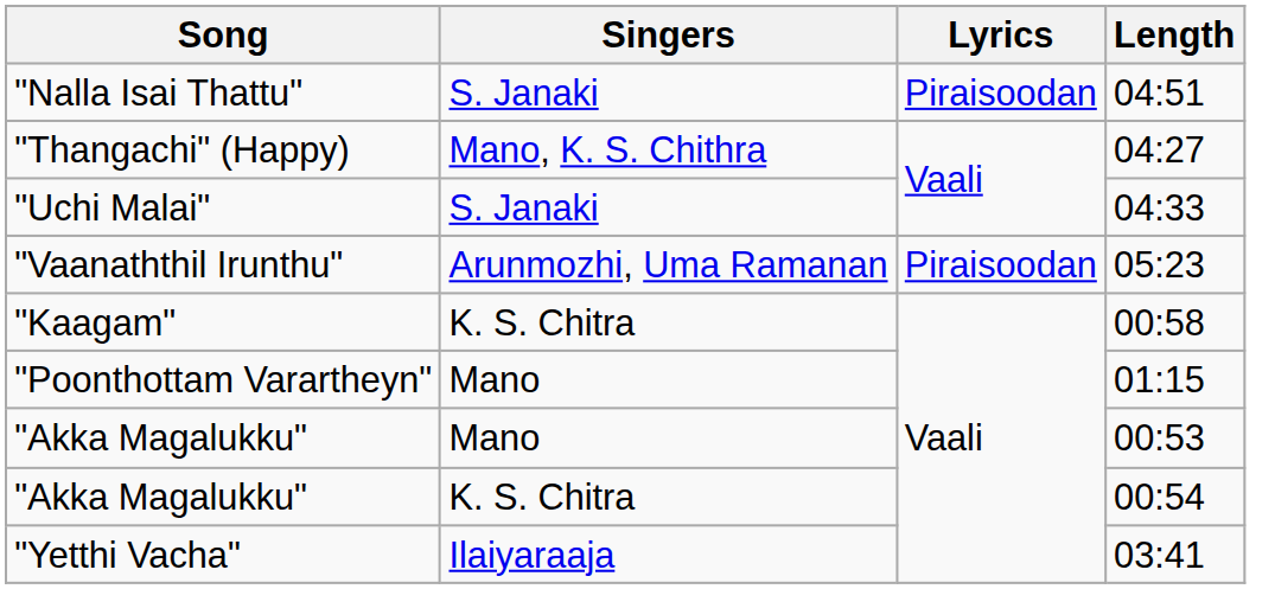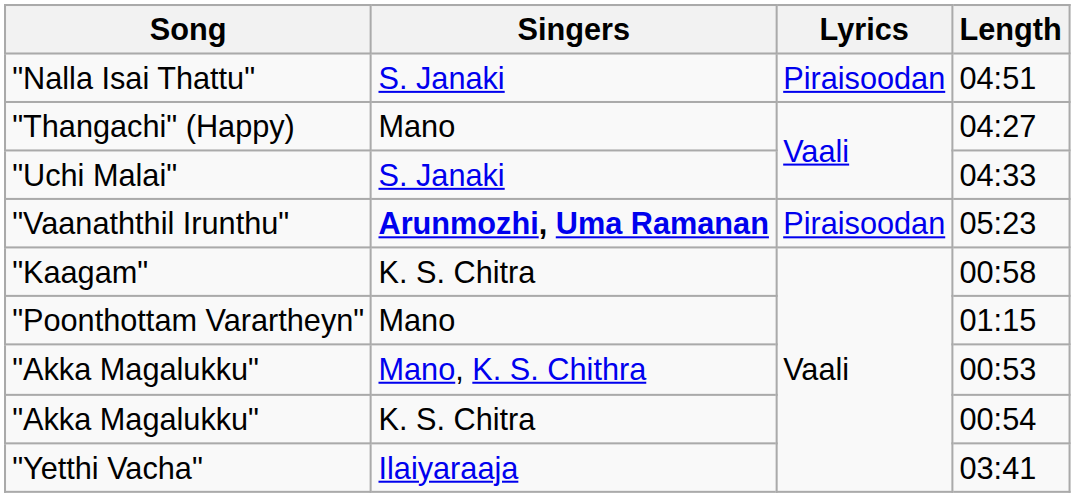04:27 | Singers: Mano, K. S. Chithra -> Mano
05:23 | Singers: normal -> bold
00:53 | Singers: Mano -> Mano, K. S. Chithra
